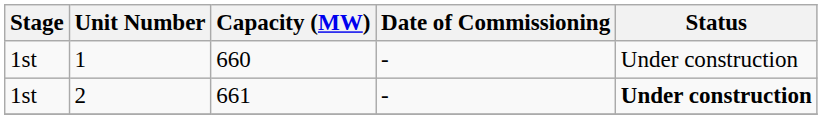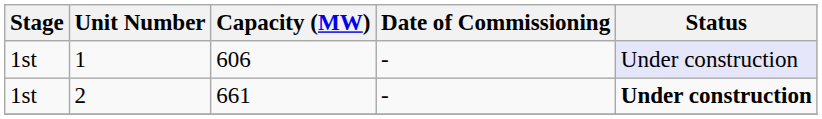1 | Capacity (MW): 660 -> 606
1 | Status: no background -> lavender background
